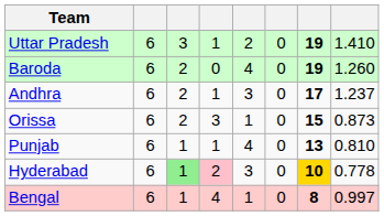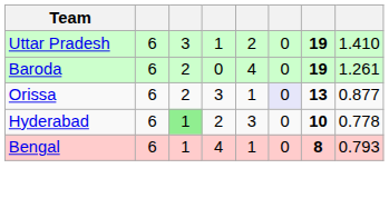Baroda | column 8: 1.260 -> 1.261
- row: Andhra | 6 | 2 | 1 | 3 | 0 | 17 | 1.237
Orissa | column 6: no background -> lavender background
Orissa | column 7: 15 -> 13
Orissa | column 8: 0.873 -> 0.877
- row: Punjab | 6 | 1 | 1 | 4 | 0 | 13 | 0.810
Hyderabad | column 4: pink background -> no background
Hyderabad | column 7: gold background -> no background
Bengal | column 8: 0.997 -> 0.793
